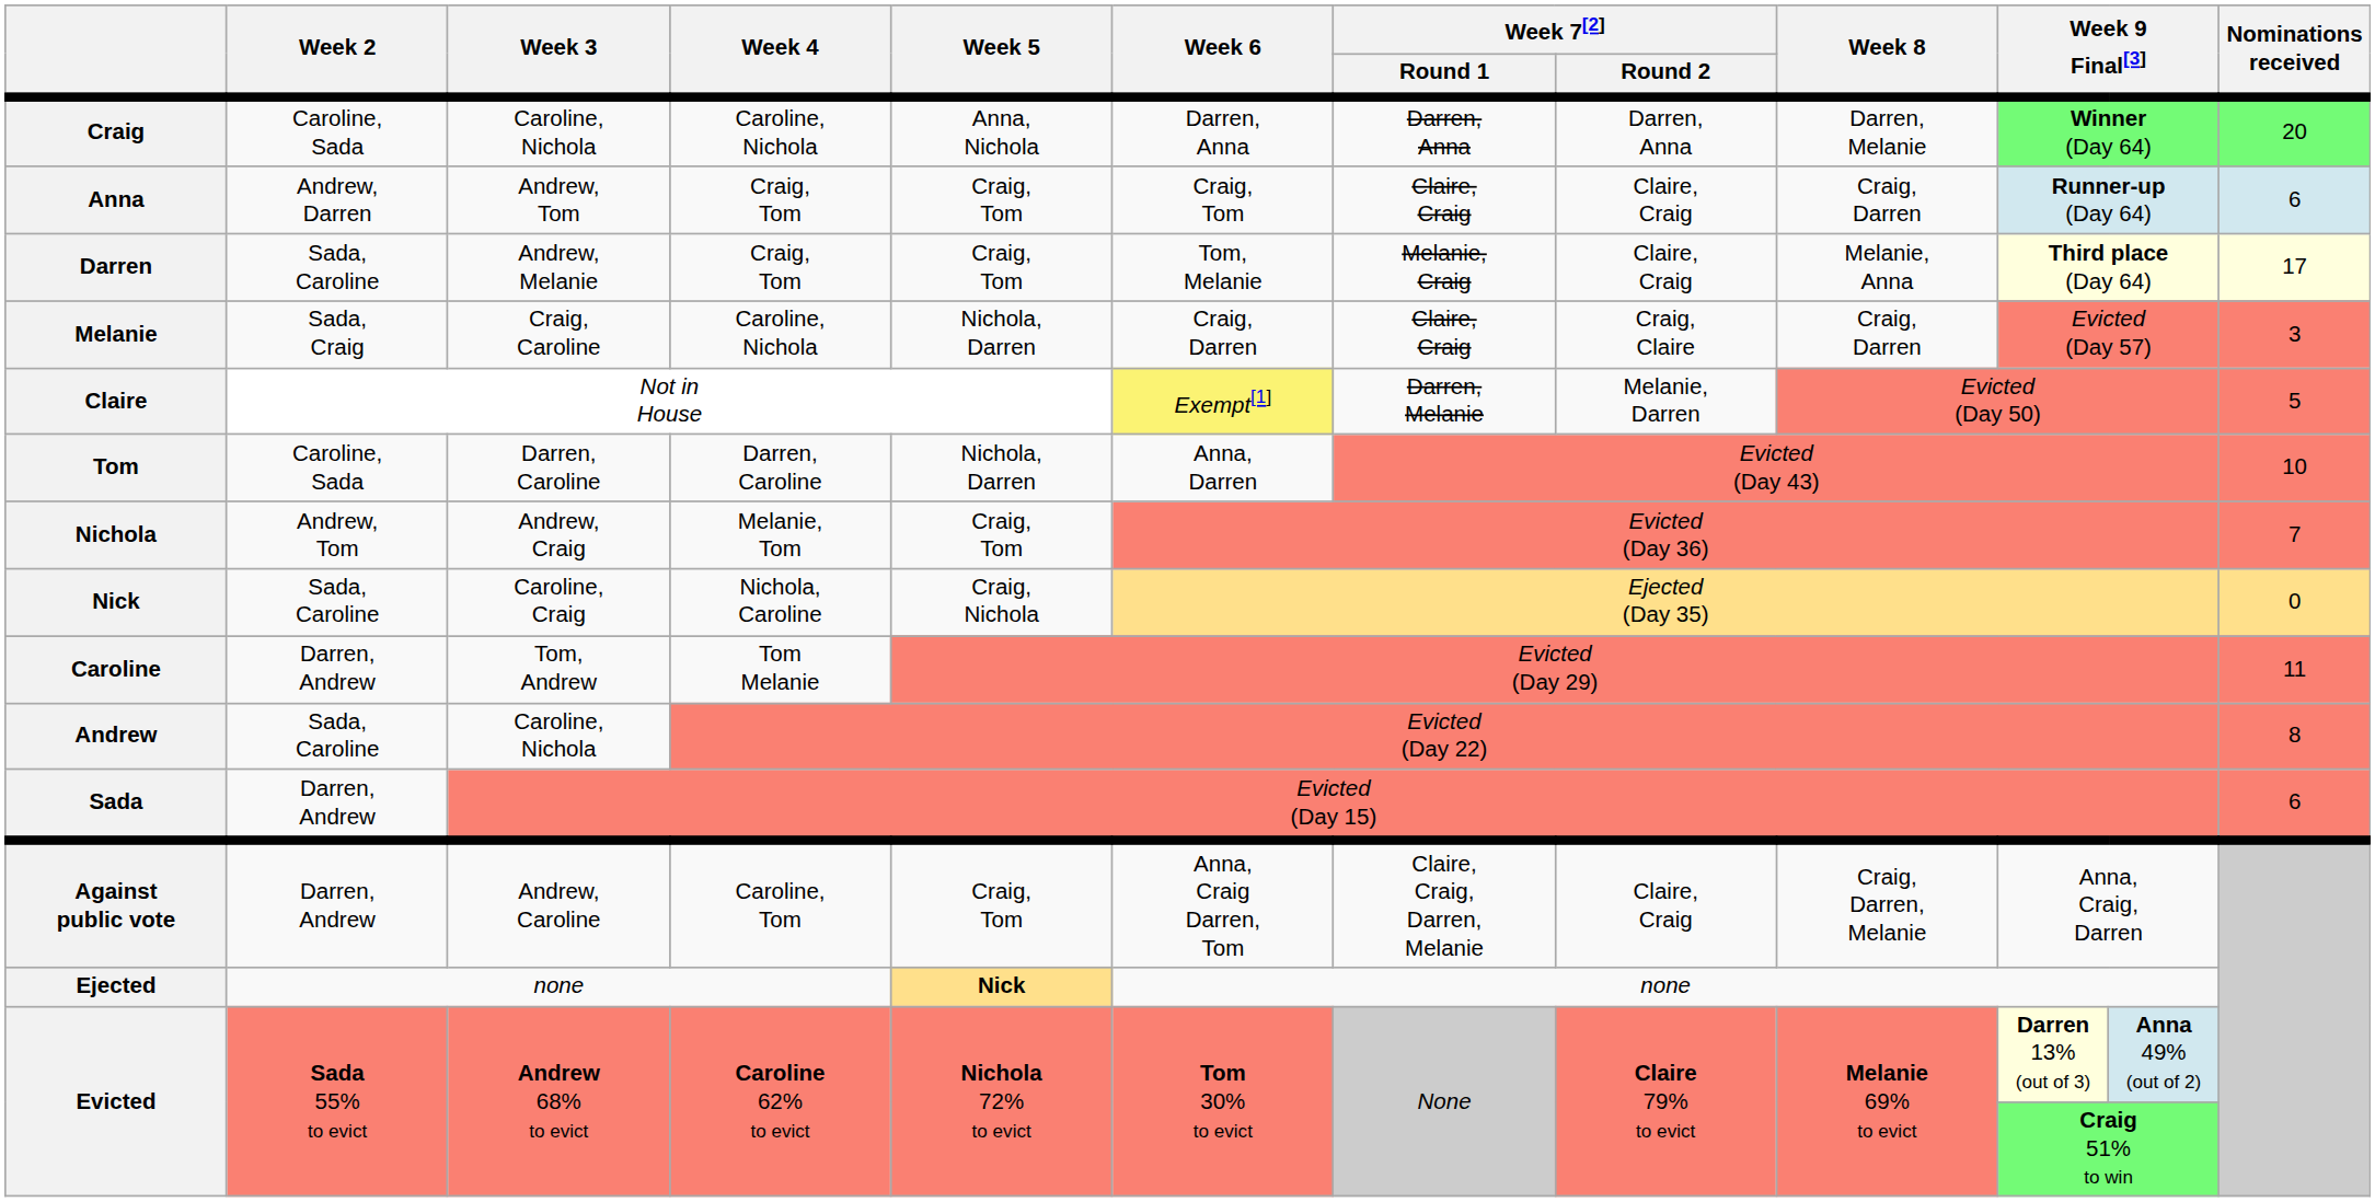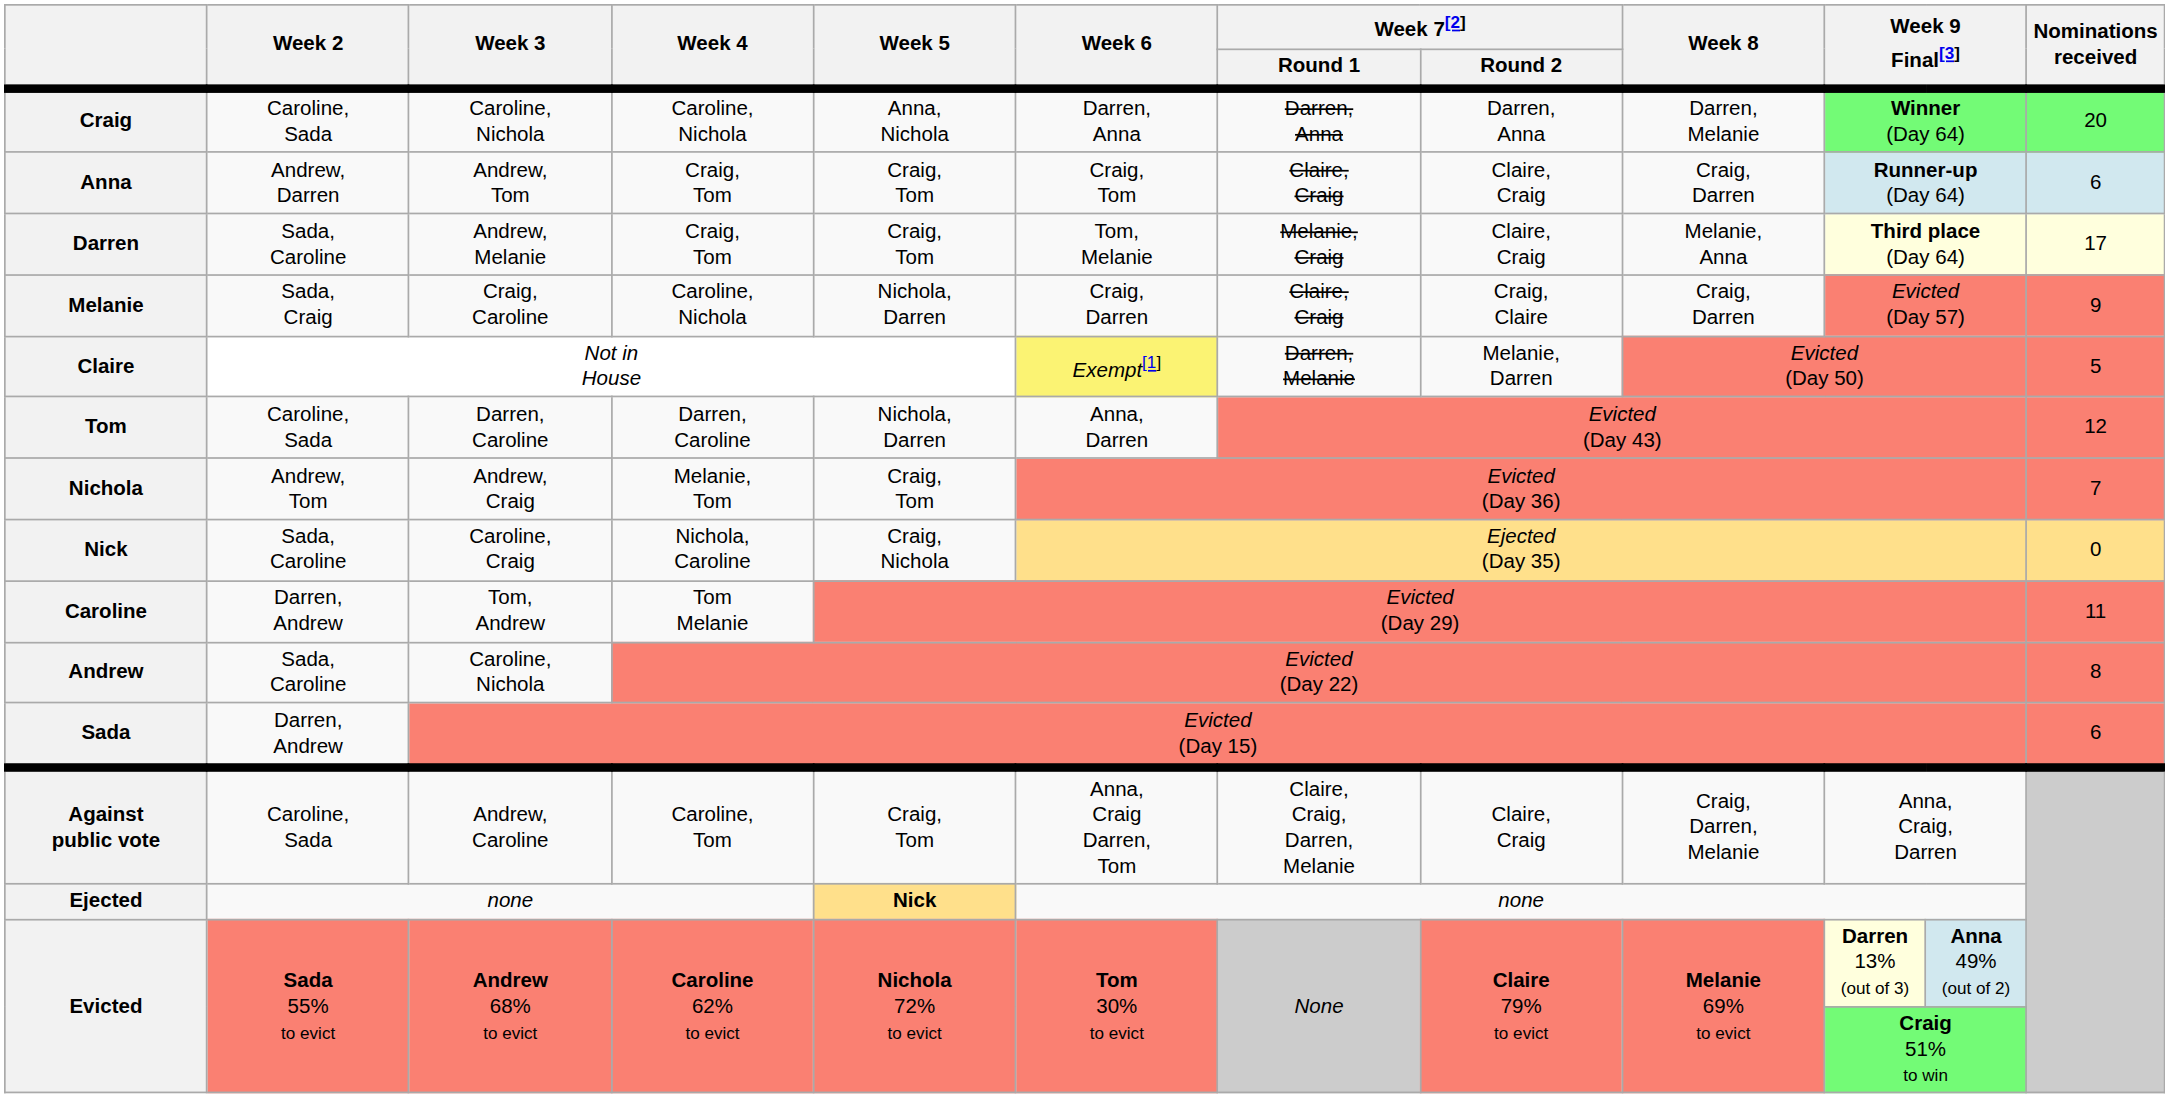Melanie | Nominations received: 3 -> 9
Tom | Nominations received: 10 -> 12
Against public vote | Week 2: Darren, Andrew -> Caroline, Sada
